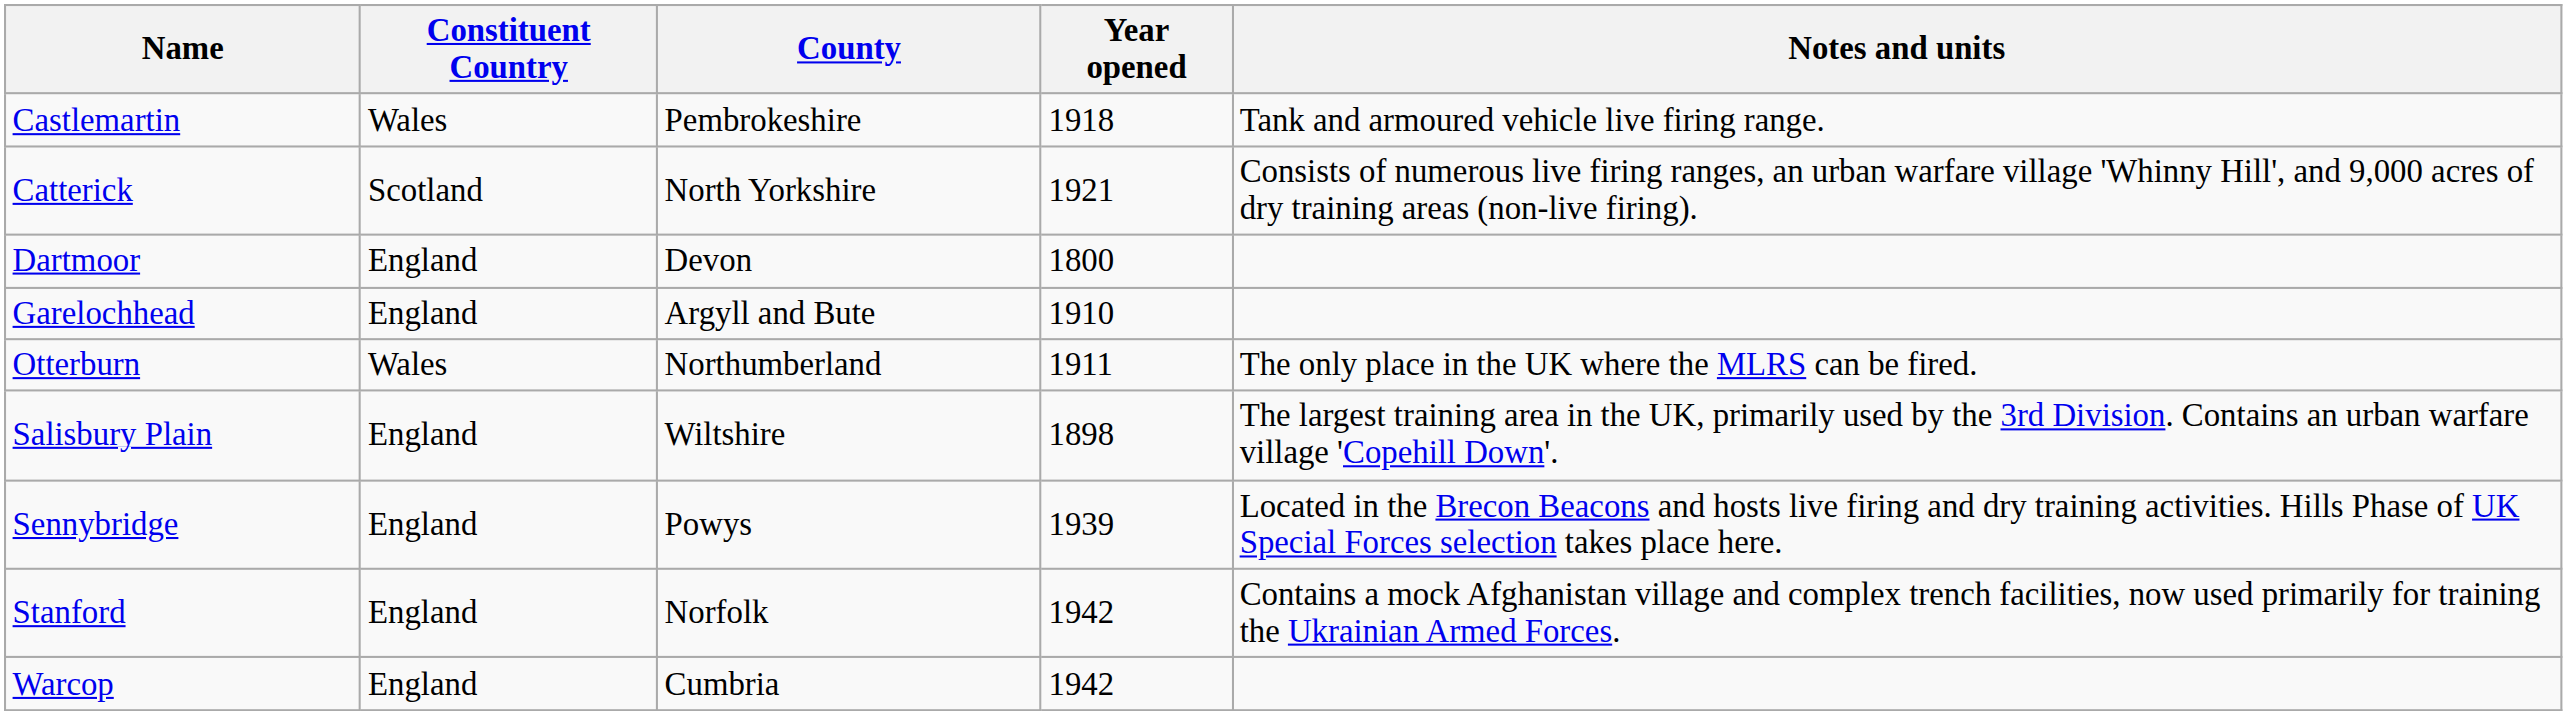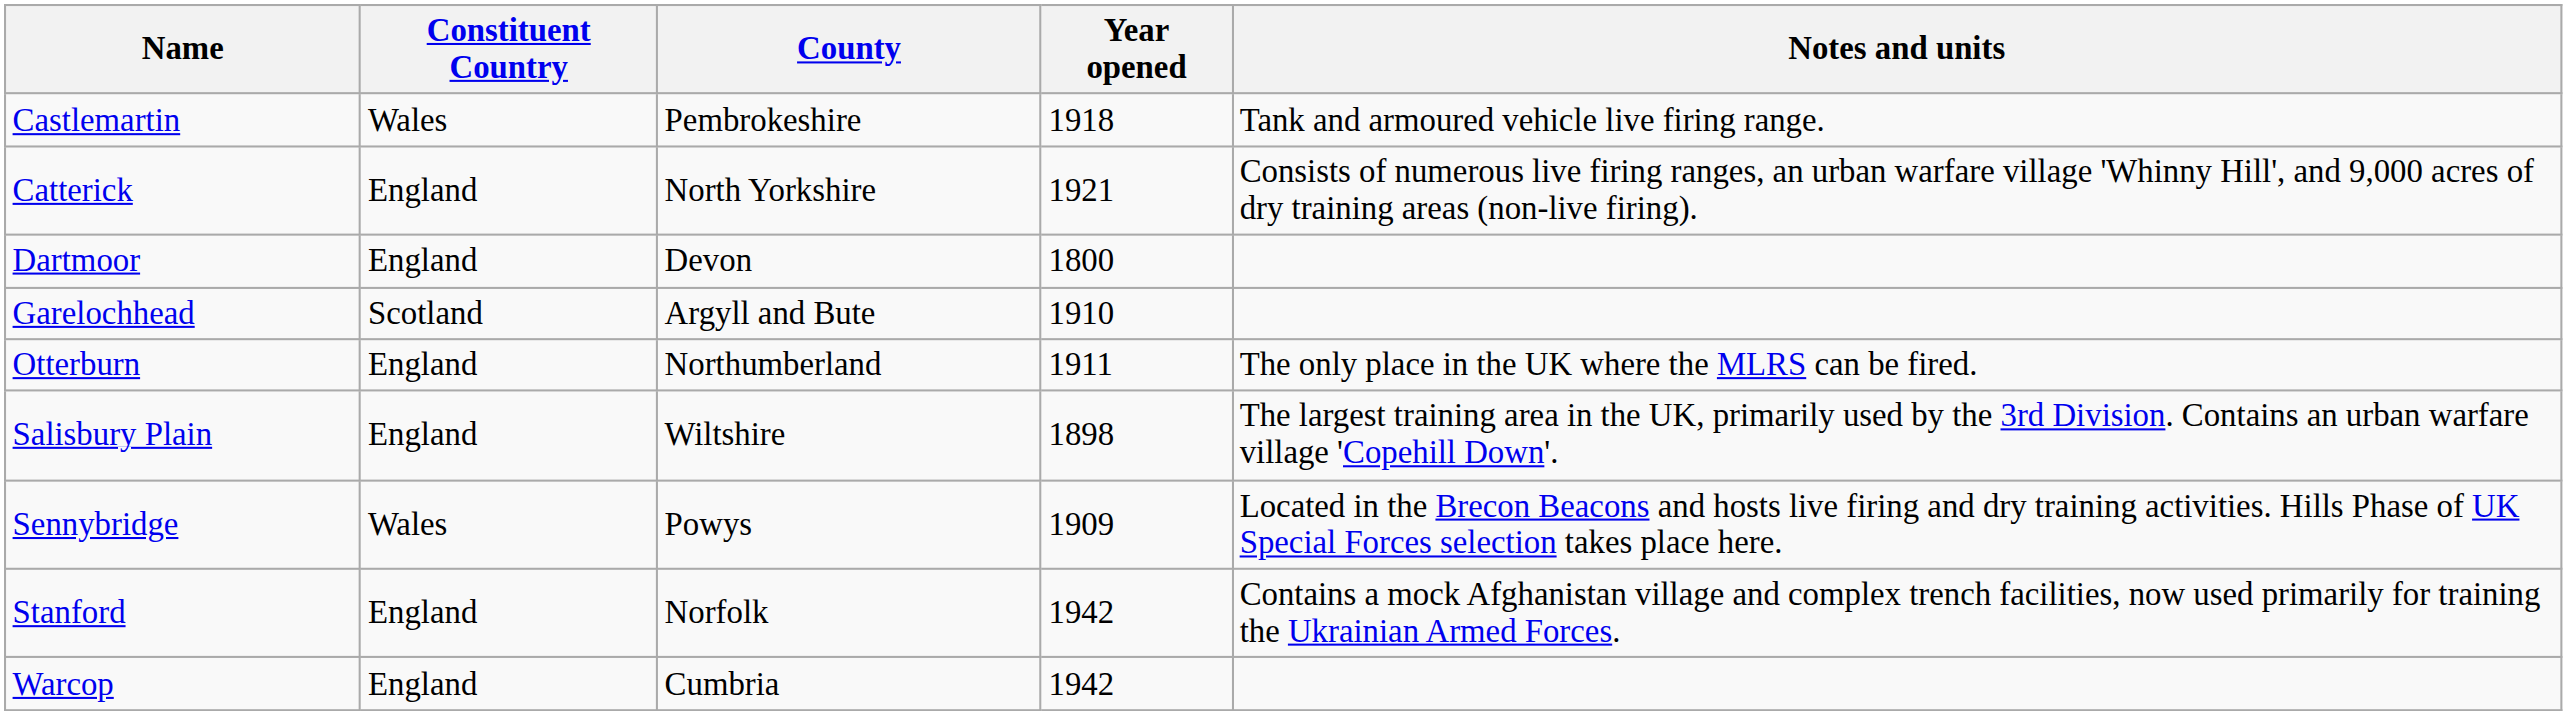Catterick | Constituent Country: Scotland -> England
Garelochhead | Constituent Country: England -> Scotland
Otterburn | Constituent Country: Wales -> England
Sennybridge | Constituent Country: England -> Wales
Sennybridge | Year opened: 1939 -> 1909
